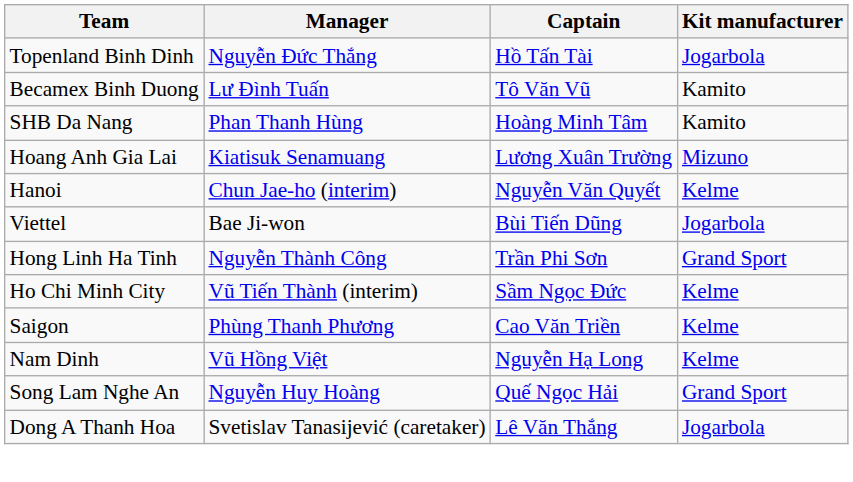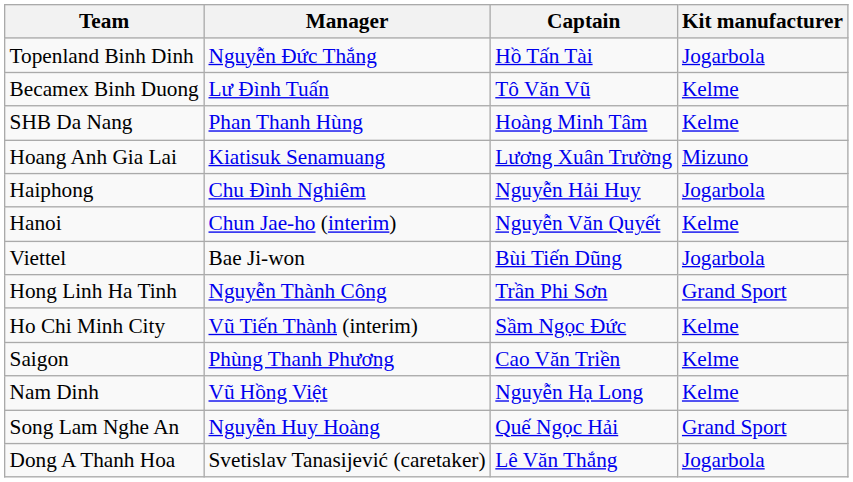Becamex Binh Duong | Kit manufacturer: Kamito -> Kelme
SHB Da Nang | Kit manufacturer: Kamito -> Kelme
+ row: Haiphong | Chu Đình Nghiêm | Nguyễn Hải Huy | Jogarbola
